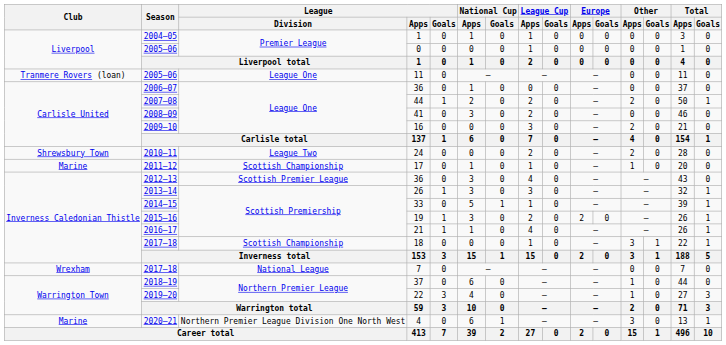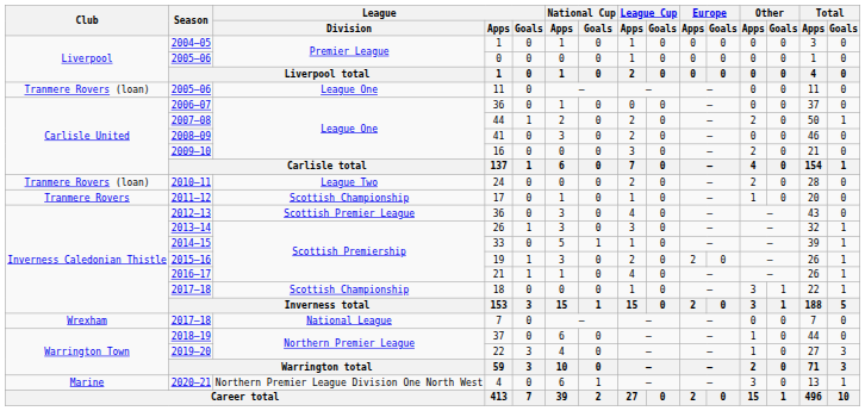24 | Club: Shrewsbury Town -> Tranmere Rovers (loan)
17 | Club: Marine -> Tranmere Rovers
